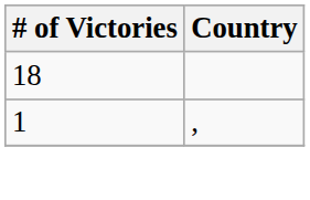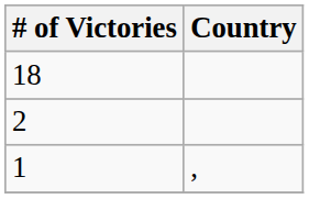+ row: 2
